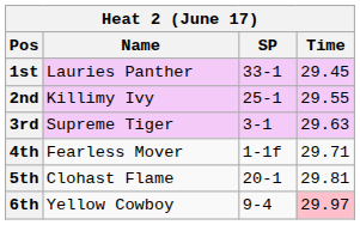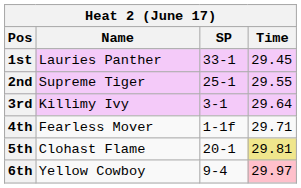2nd | Name: Killimy Ivy -> Supreme Tiger
3rd | Name: Supreme Tiger -> Killimy Ivy
3rd | Time: 29.63 -> 29.64
5th | Time: no background -> khaki background
